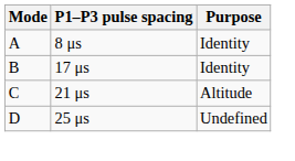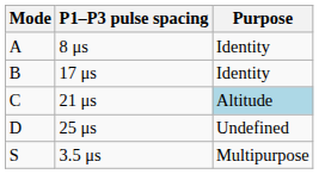21 μs | Purpose: no background -> lightblue background
+ row: S | 3.5 μs | Multipurpose
